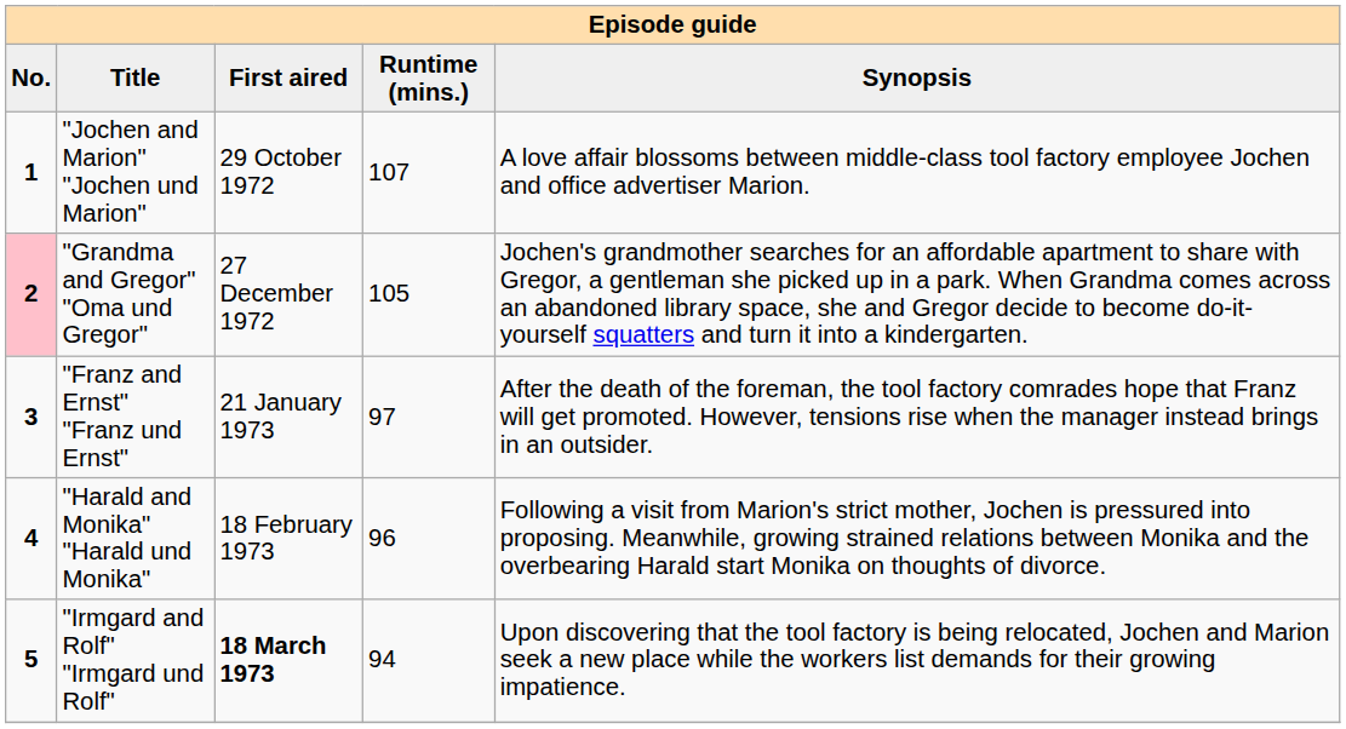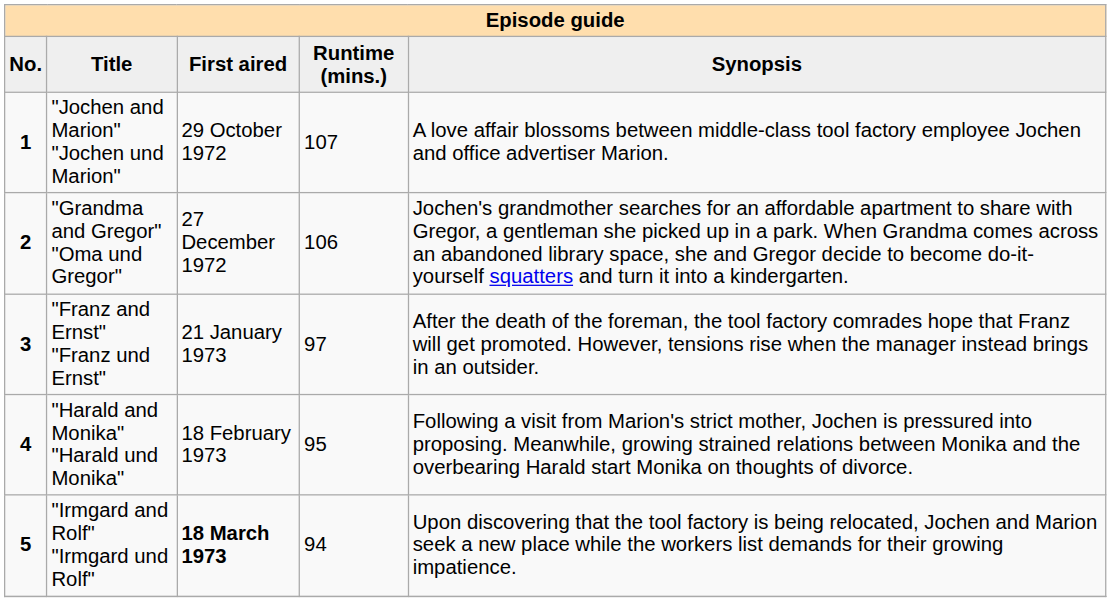"Grandma and Gregor" "Oma und Gregor" | No.: pink background -> no background
"Grandma and Gregor" "Oma und Gregor" | Runtime (mins.): 105 -> 106
"Harald and Monika" "Harald und Monika" | Runtime (mins.): 96 -> 95
